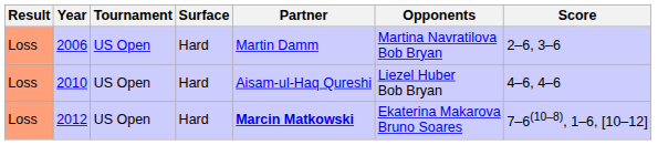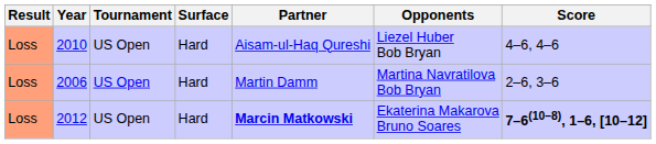rows swapped: 2006 <-> 2010
2012 | Score: normal -> bold
